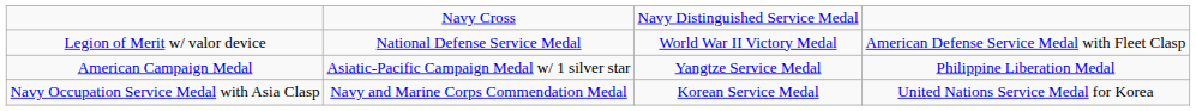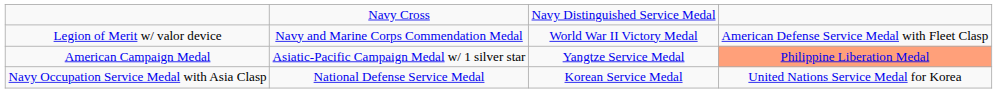Legion of Merit w/ valor device | column 2: National Defense Service Medal -> Navy and Marine Corps Commendation Medal
American Campaign Medal | column 4: no background -> lightsalmon background
Navy Occupation Service Medal with Asia Clasp | column 2: Navy and Marine Corps Commendation Medal -> National Defense Service Medal
